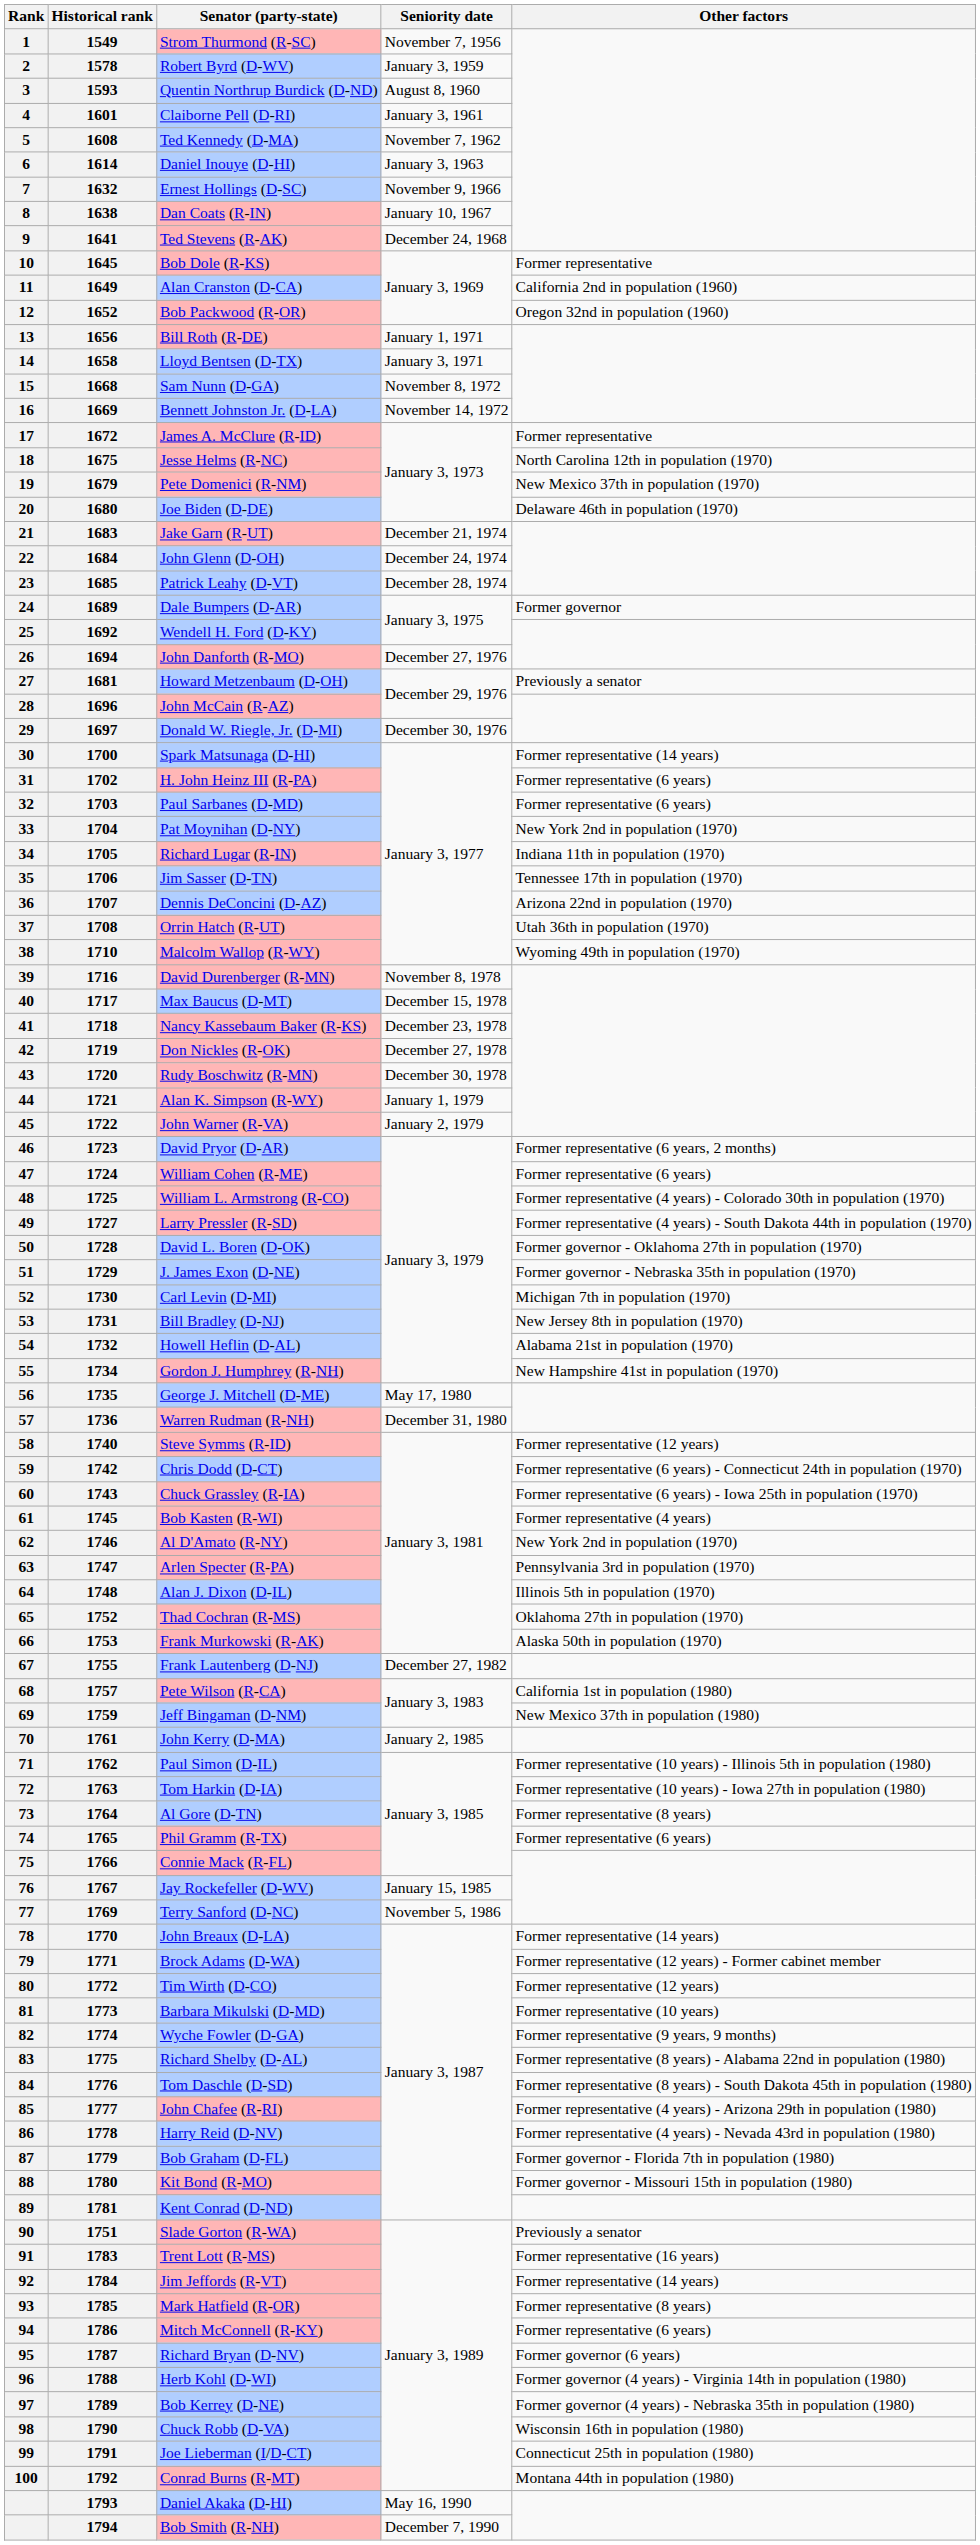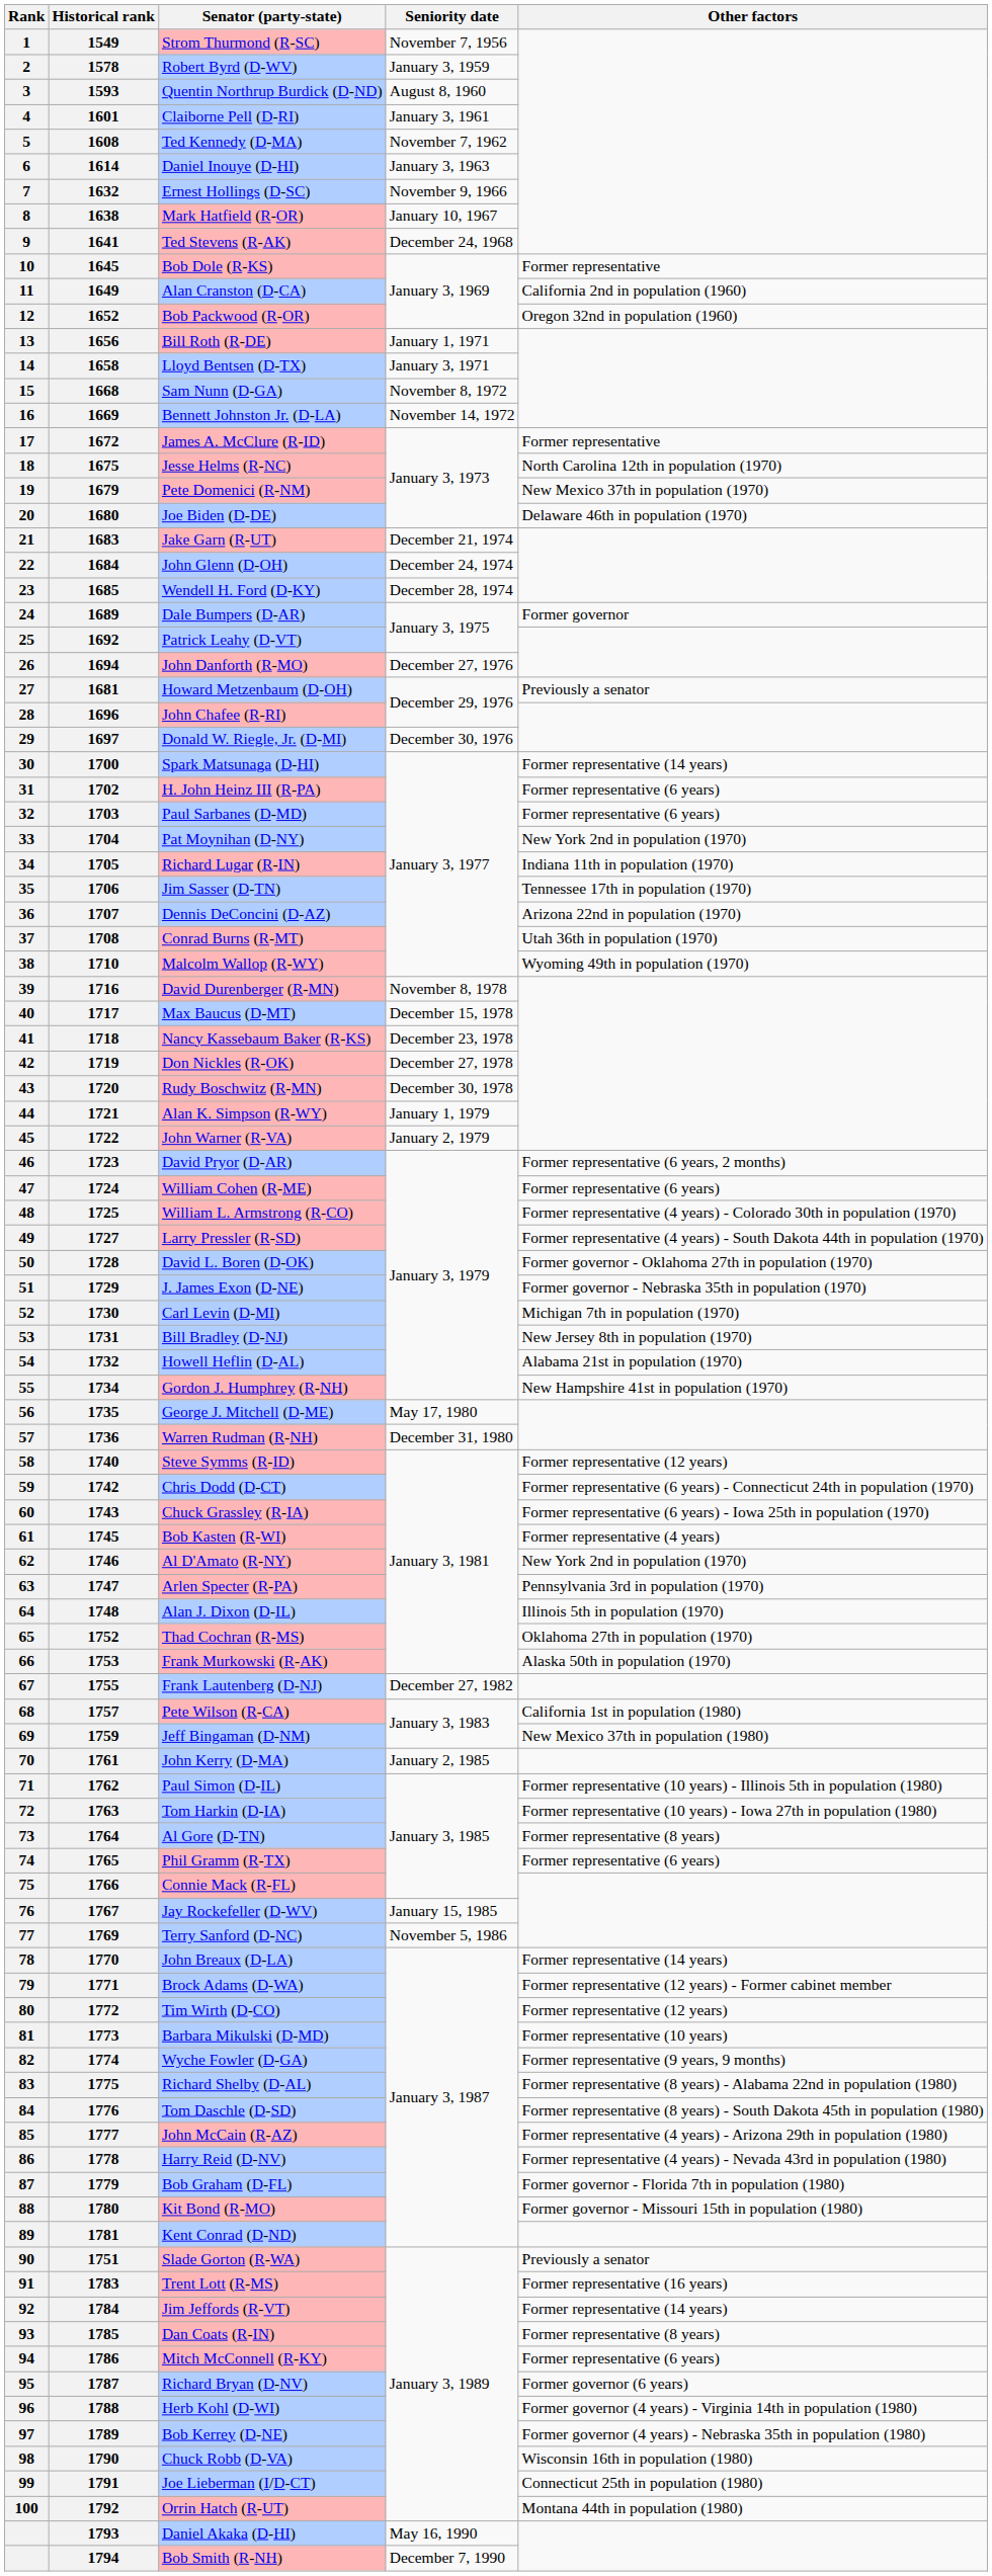1638 | Senator (party-state): Dan Coats (R-IN) -> Mark Hatfield (R-OR)
1685 | Senator (party-state): Patrick Leahy (D-VT) -> Wendell H. Ford (D-KY)
1692 | Senator (party-state): Wendell H. Ford (D-KY) -> Patrick Leahy (D-VT)
1696 | Senator (party-state): John McCain (R-AZ) -> John Chafee (R-RI)
1708 | Senator (party-state): Orrin Hatch (R-UT) -> Conrad Burns (R-MT)
1777 | Senator (party-state): John Chafee (R-RI) -> John McCain (R-AZ)
1785 | Senator (party-state): Mark Hatfield (R-OR) -> Dan Coats (R-IN)
1792 | Senator (party-state): Conrad Burns (R-MT) -> Orrin Hatch (R-UT)
